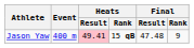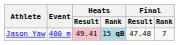Jason Yaw | Heats / Rank: no background -> lightblue background
Jason Yaw | Final / Rank: 9 -> 7
